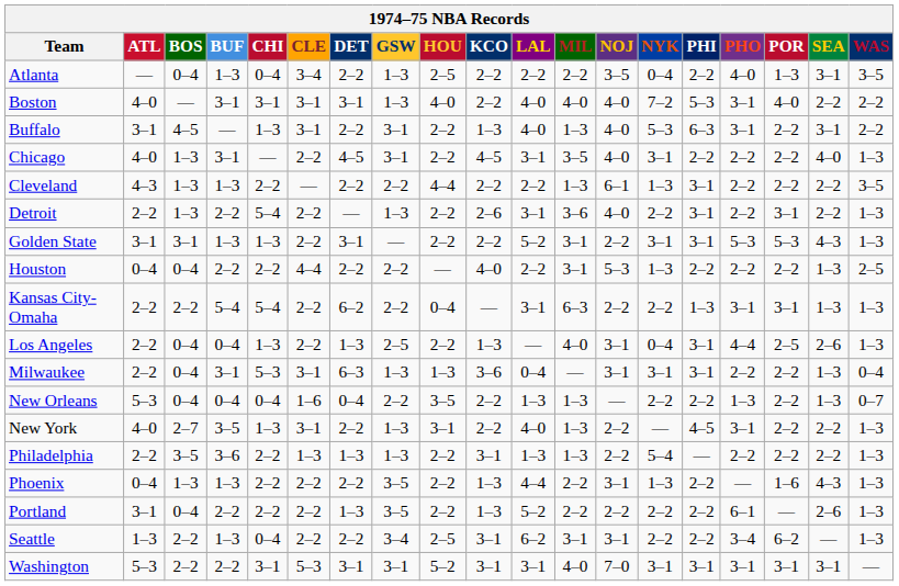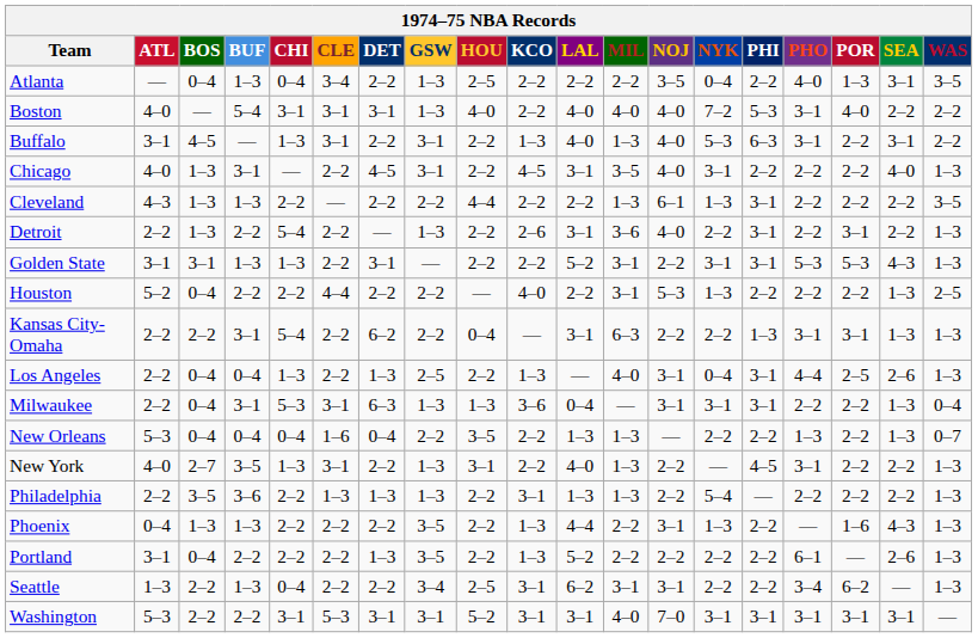Boston | BUF: 3–1 -> 5–4
Houston | ATL: 0–4 -> 5–2
Kansas City-Omaha | BUF: 5–4 -> 3–1
